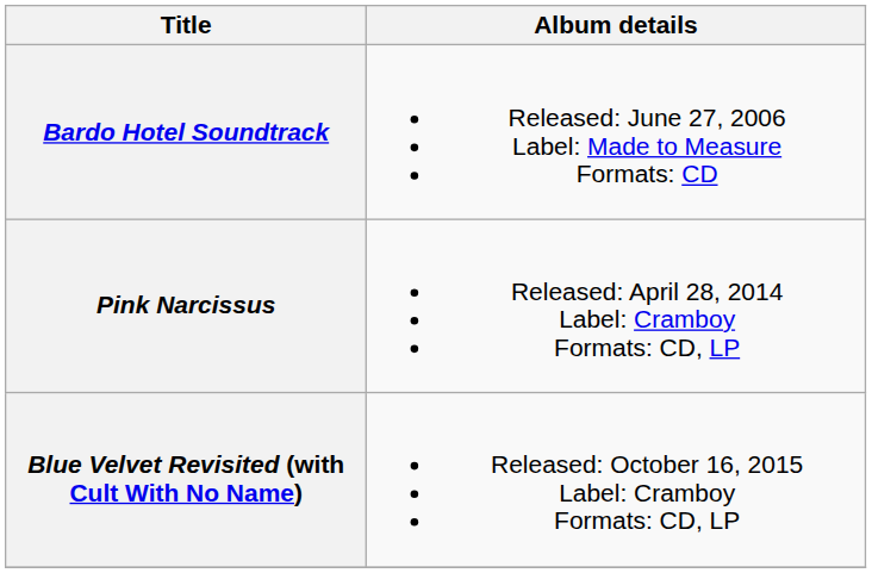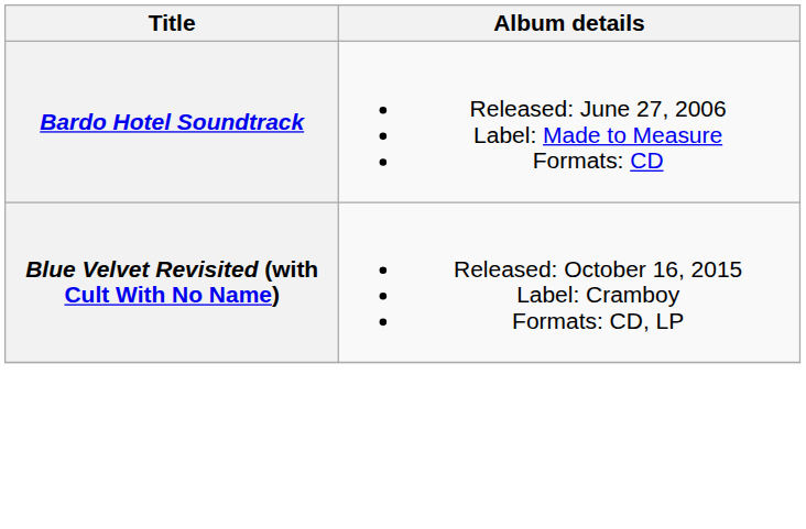- row: Pink Narcissus | Released: April 28, 2014 Label: Cramboy Formats: CD, LP
